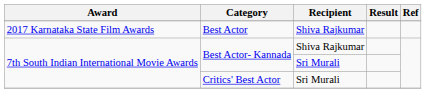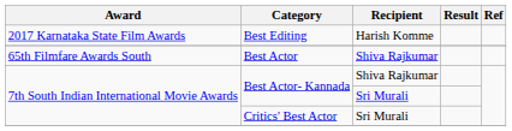+ row: 2017 Karnataka State Film Awards | Best Editing | Harish Komme
Best Actor | Award: 2017 Karnataka State Film Awards -> 65th Filmfare Awards South
